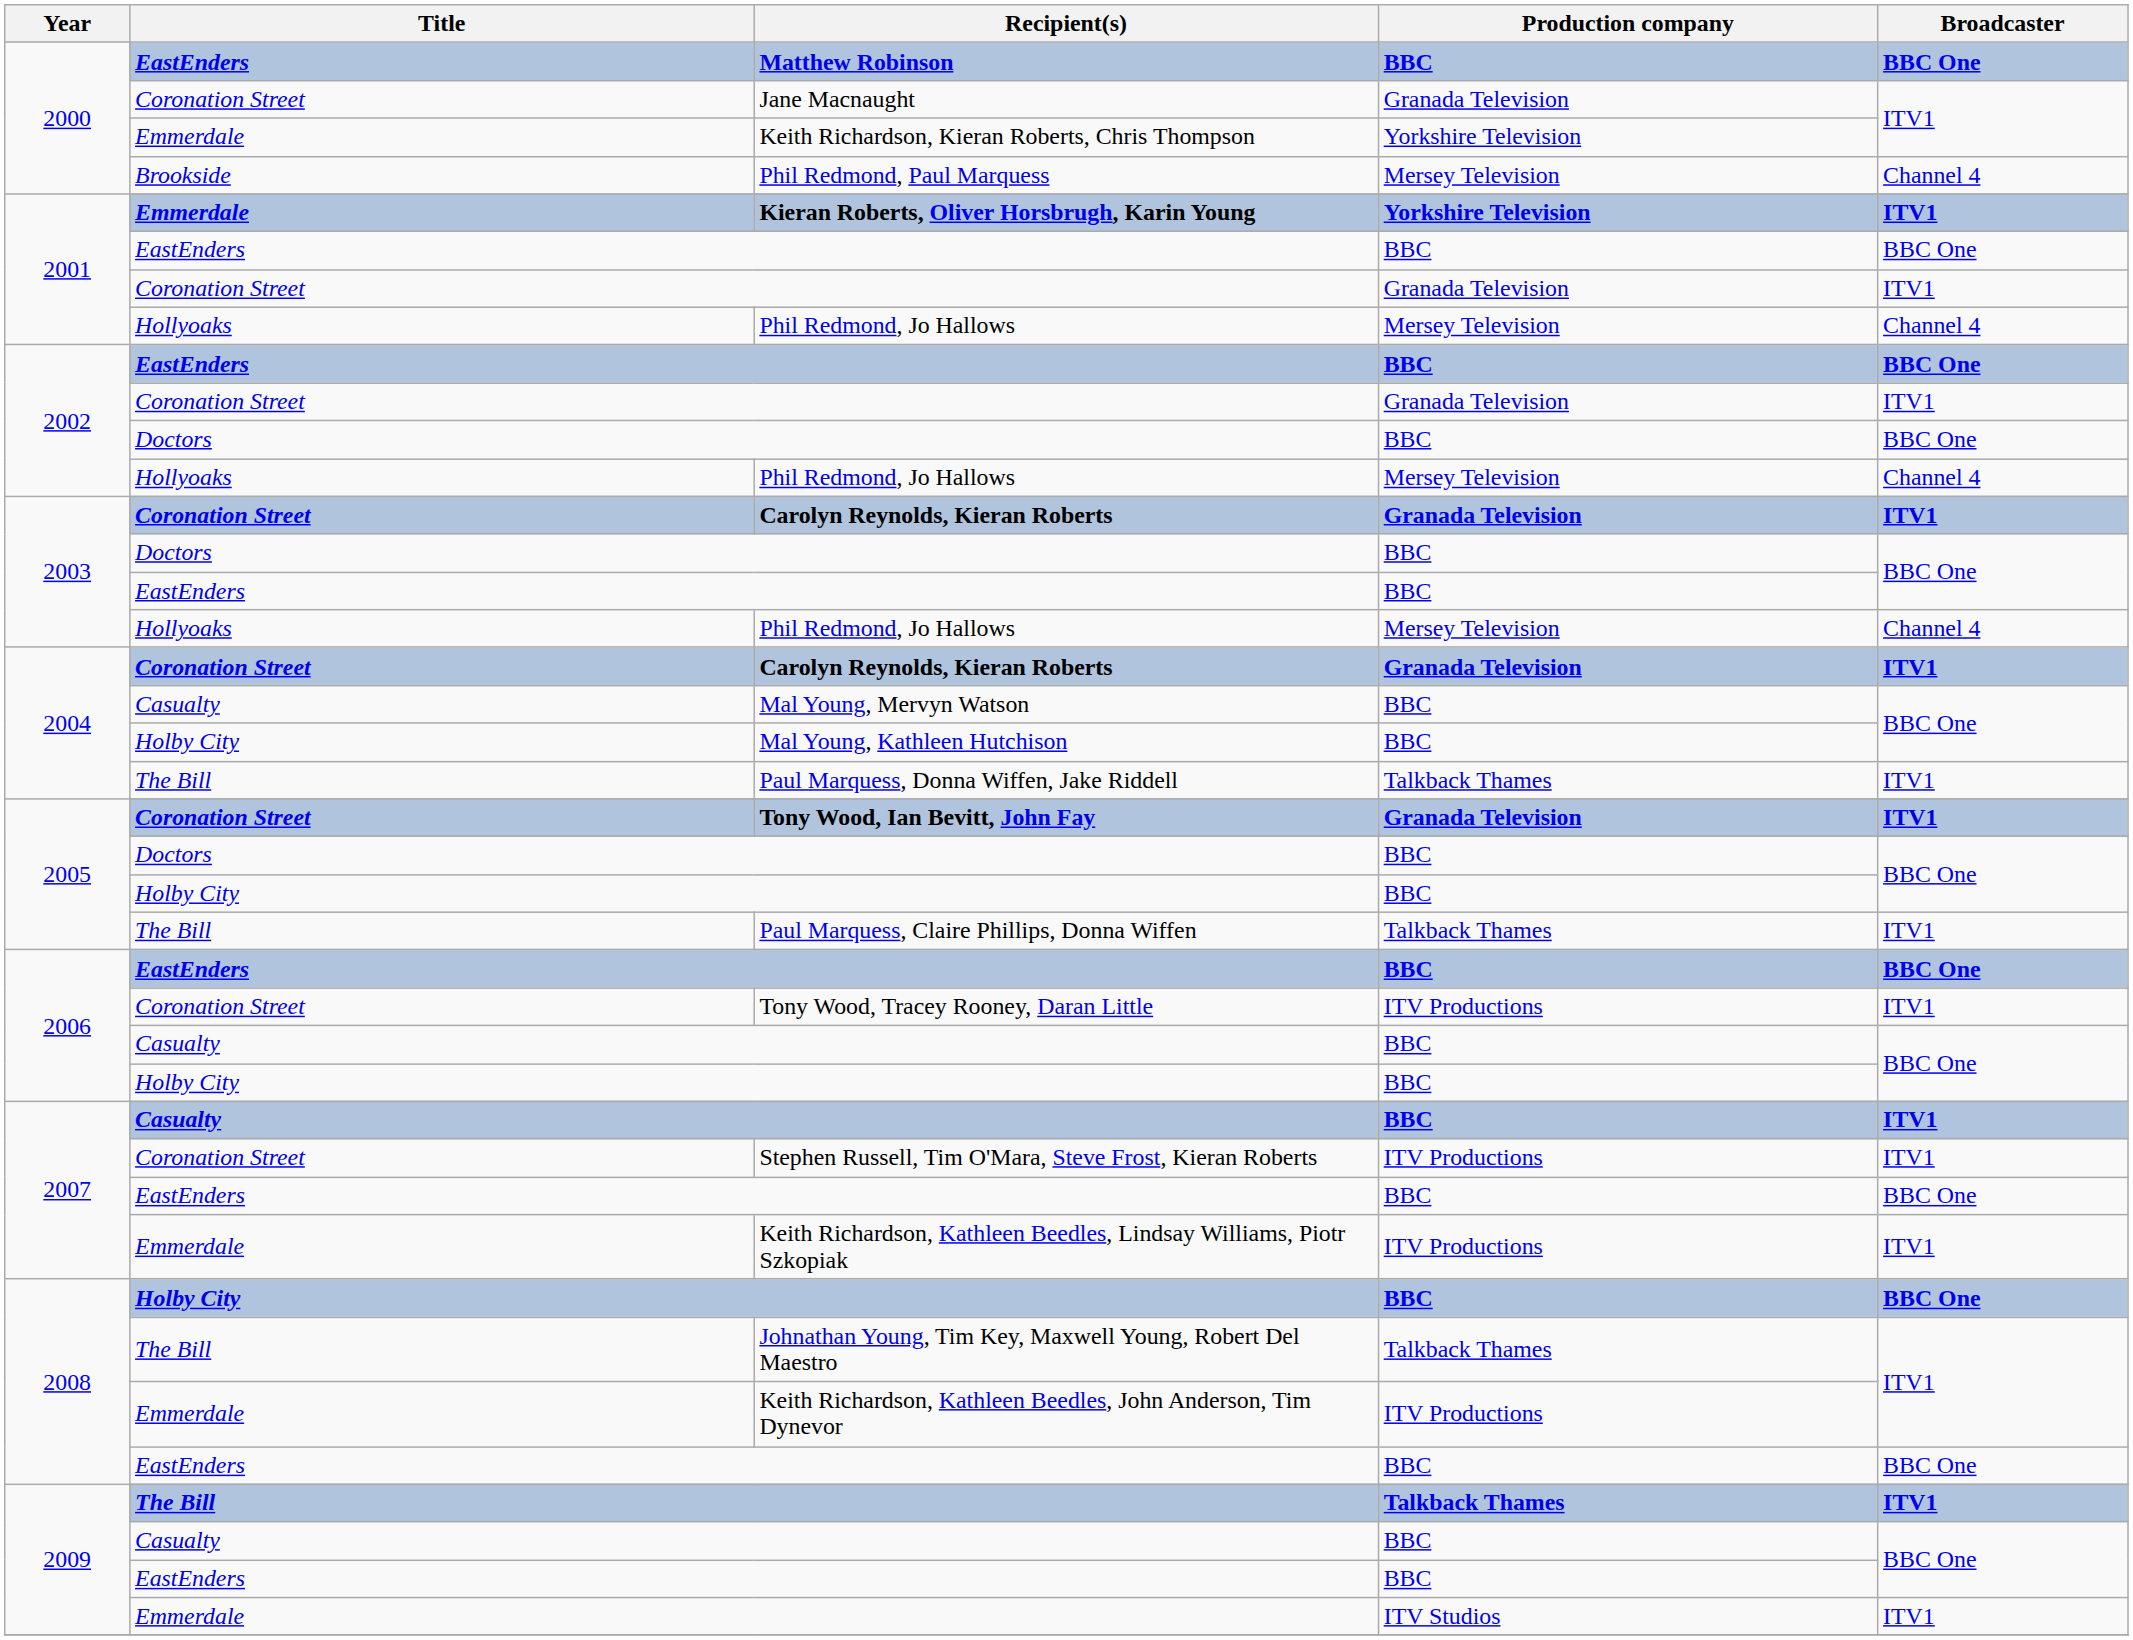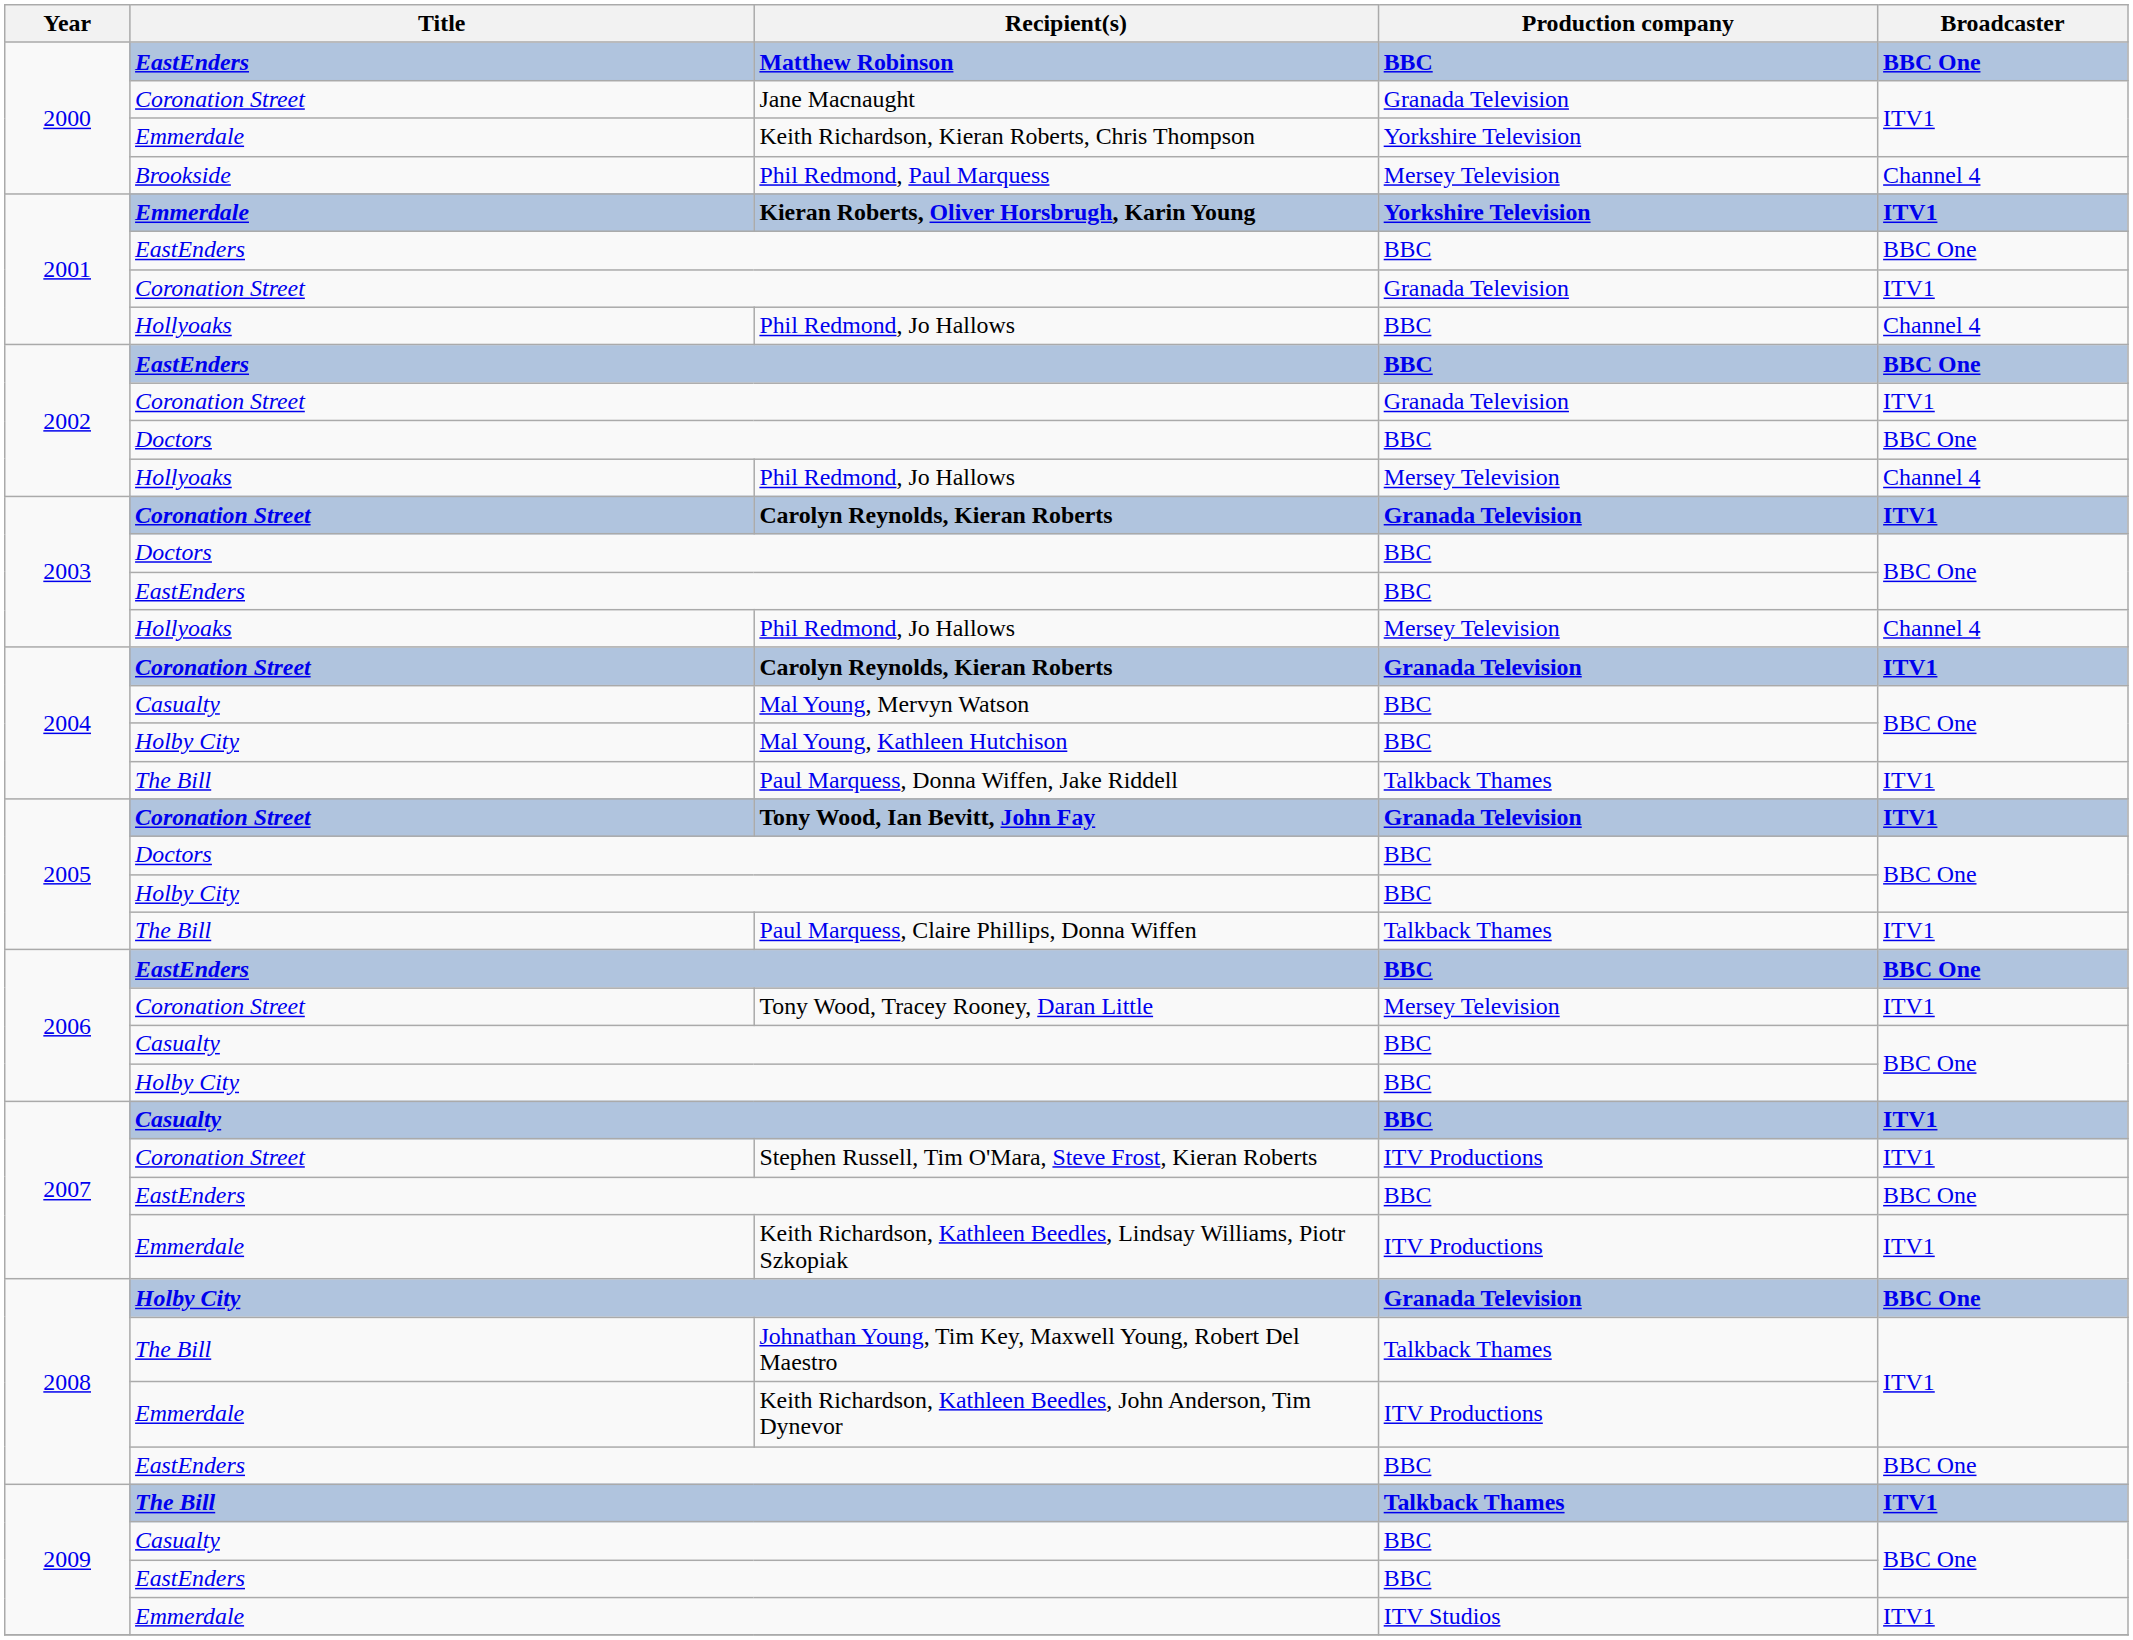2001 / Phil Redmond, Jo Hallows | Production company: Mersey Television -> BBC
Tony Wood, Tracey Rooney, Daran Little | Production company: ITV Productions -> Mersey Television
2008 / Holby City | Production company: BBC -> Granada Television
